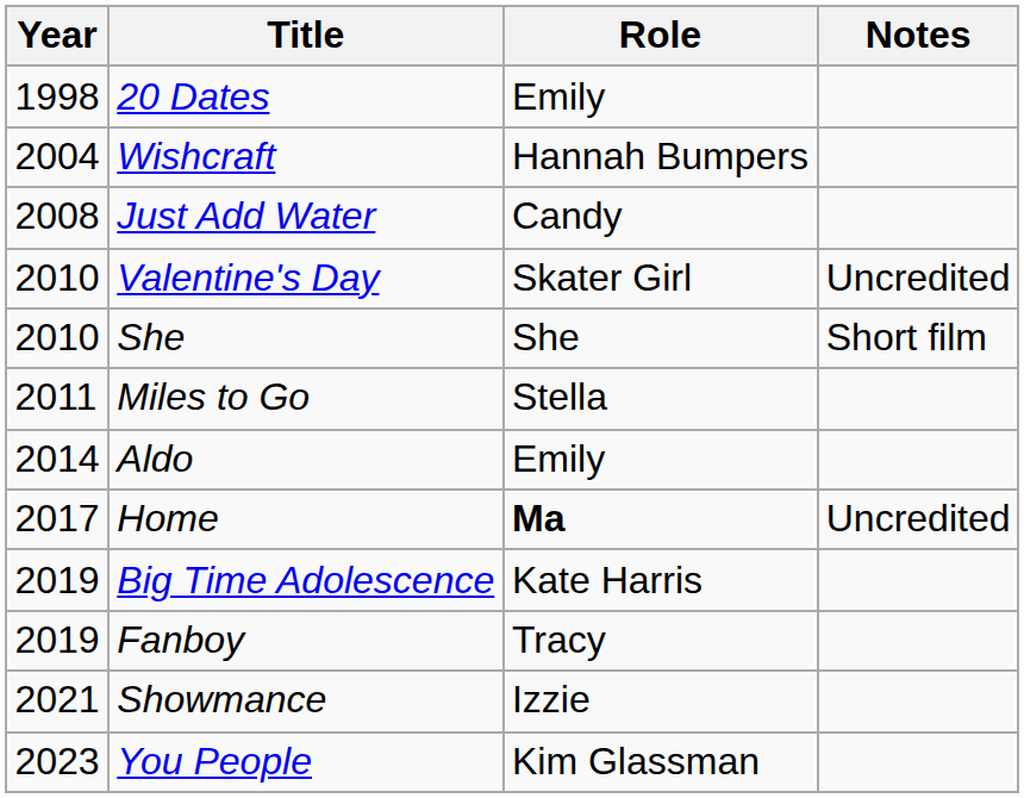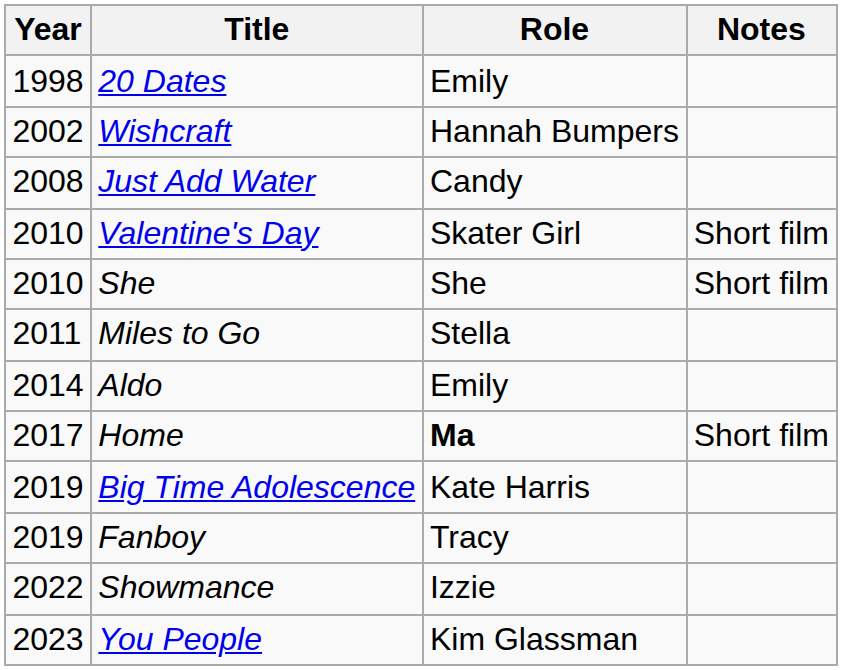Wishcraft | Year: 2004 -> 2002
Valentine's Day | Notes: Uncredited -> Short film
Home | Notes: Uncredited -> Short film
Showmance | Year: 2021 -> 2022
